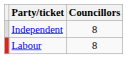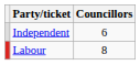Independent | Councillors: 8 -> 6
